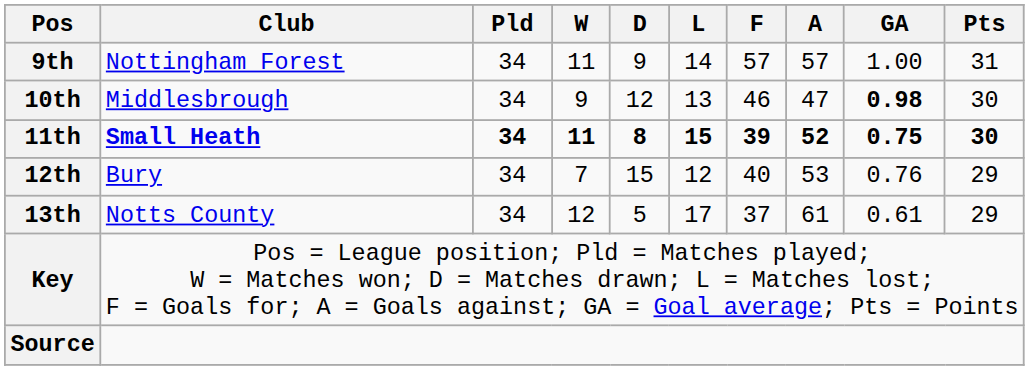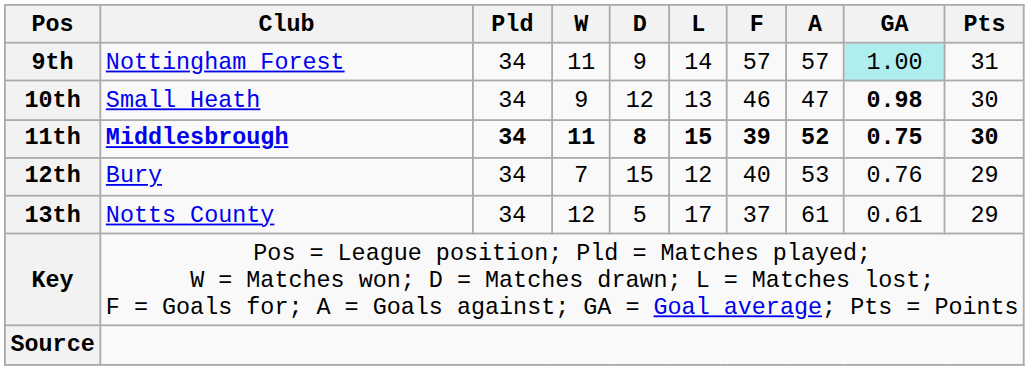9th | GA: no background -> paleturquoise background
10th | Club: Middlesbrough -> Small Heath
11th | Club: Small Heath -> Middlesbrough
